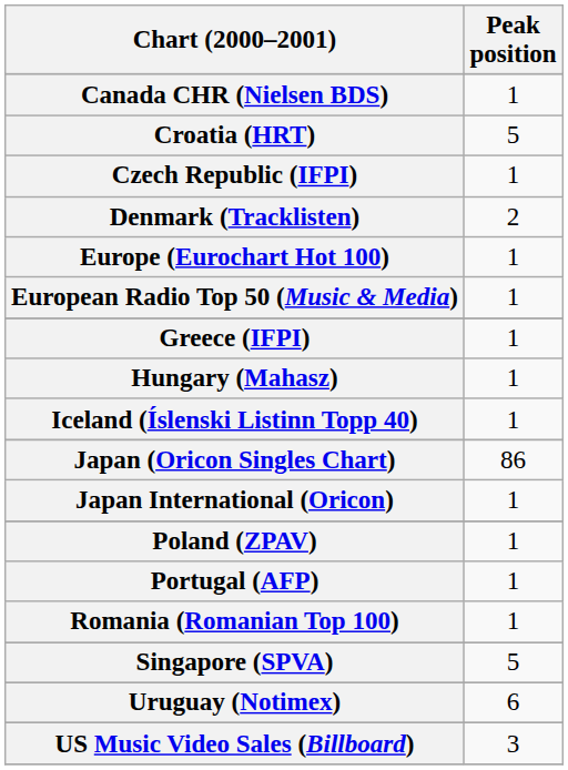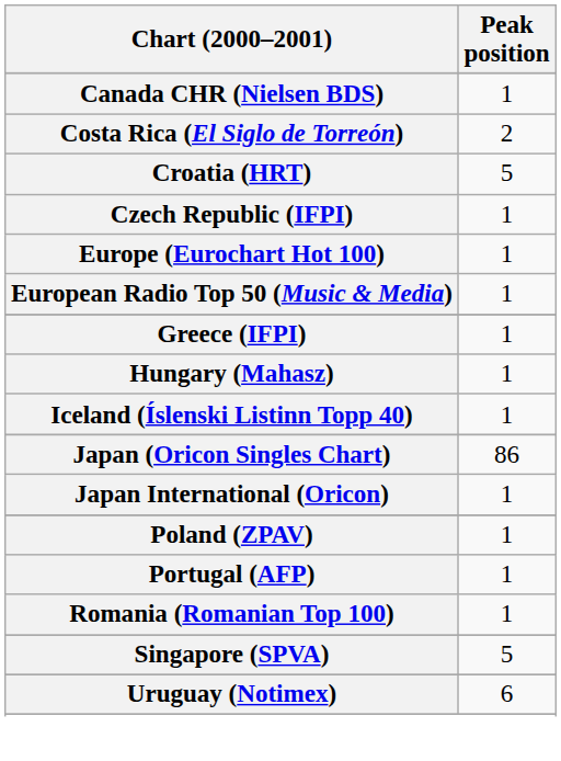+ row: Costa Rica (El Siglo de Torreón) | 2
- row: Denmark (Tracklisten) | 2
- row: US Music Video Sales (Billboard) | 3
